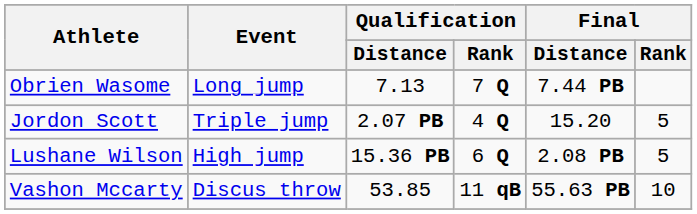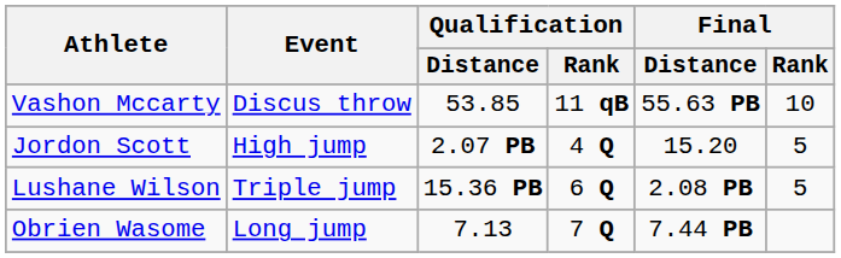rows swapped: Obrien Wasome <-> Vashon Mccarty
Jordon Scott | Event: Triple jump -> High jump
Lushane Wilson | Event: High jump -> Triple jump
